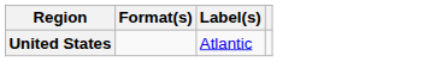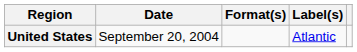+ column: Date | September 20, 2004
